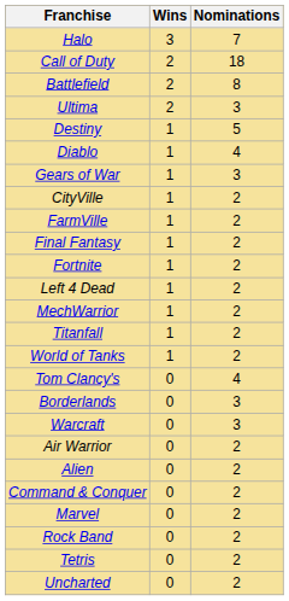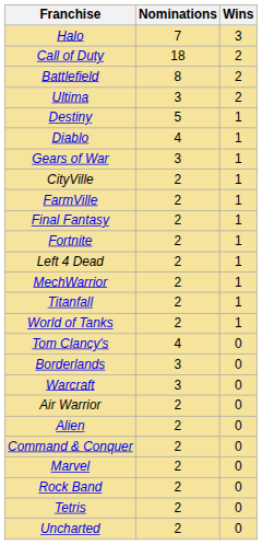columns swapped: Nominations <-> Wins
